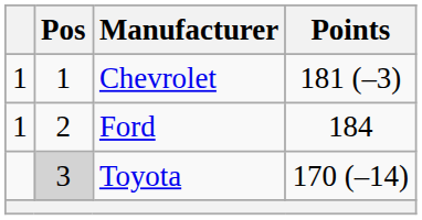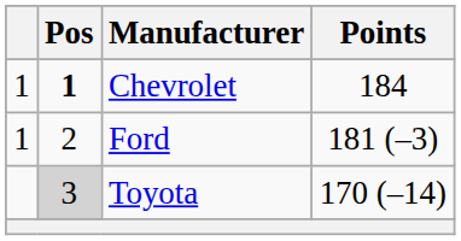Chevrolet | Pos: normal -> bold
Chevrolet | Points: 181 (–3) -> 184
Ford | Points: 184 -> 181 (–3)
